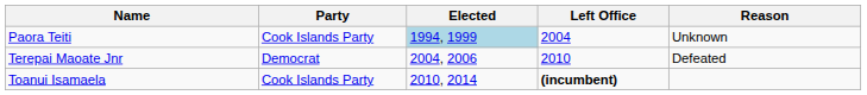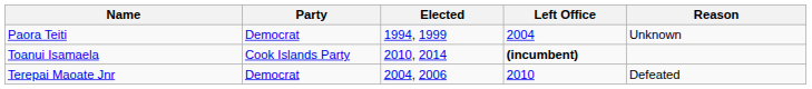Paora Teiti | Party: Cook Islands Party -> Democrat
Paora Teiti | Elected: lightblue background -> no background
rows swapped: Terepai Maoate Jnr <-> Toanui Isamaela
